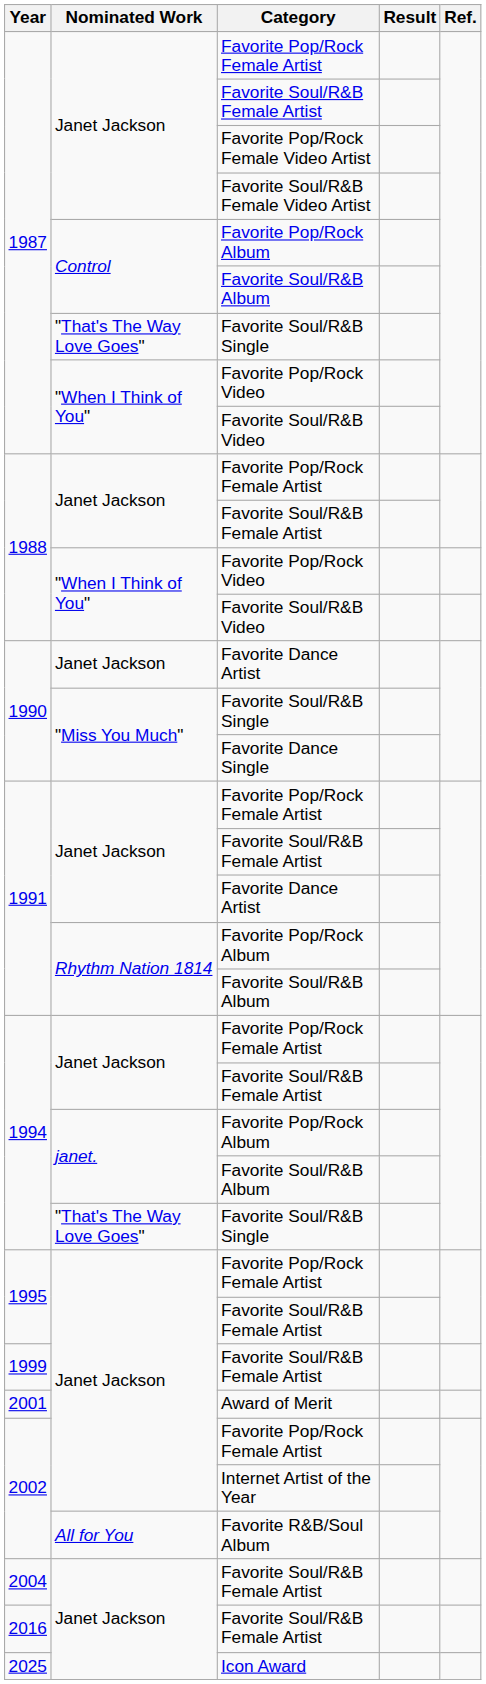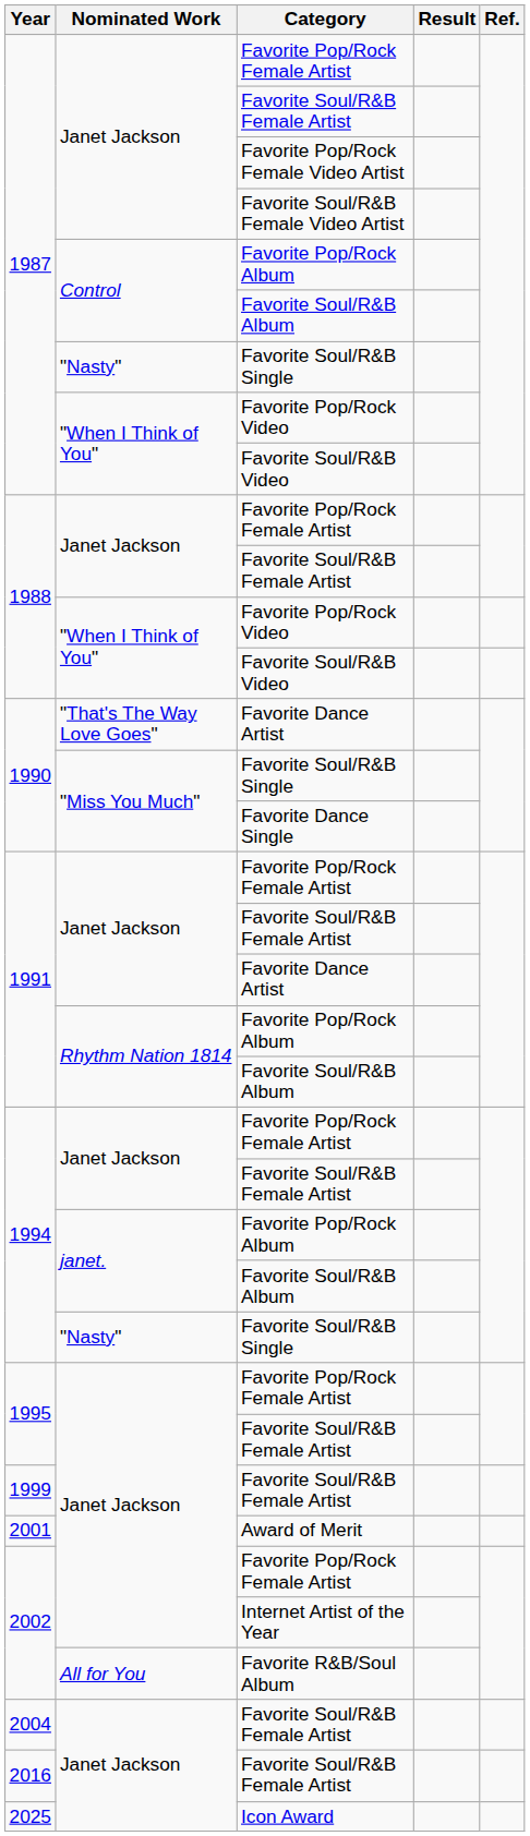1987 / Favorite Soul/R&B Single | Nominated Work: "That's The Way Love Goes" -> "Nasty"
1990 / Favorite Dance Artist | Nominated Work: Janet Jackson -> "That's The Way Love Goes"
1994 / Favorite Soul/R&B Single | Nominated Work: "That's The Way Love Goes" -> "Nasty"
